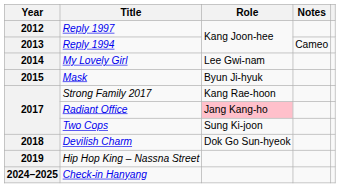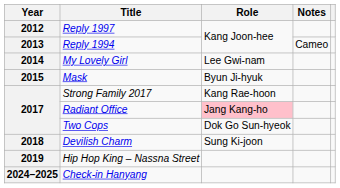Two Cops | Role: Sung Ki-joon -> Dok Go Sun-hyeok
Devilish Charm | Role: Dok Go Sun-hyeok -> Sung Ki-joon
